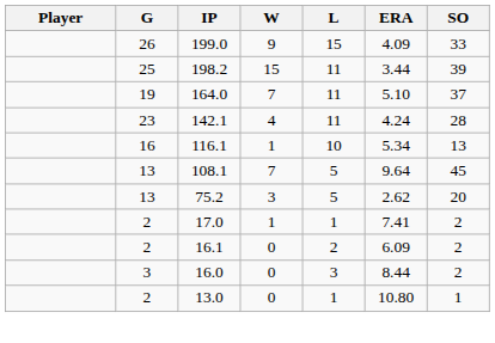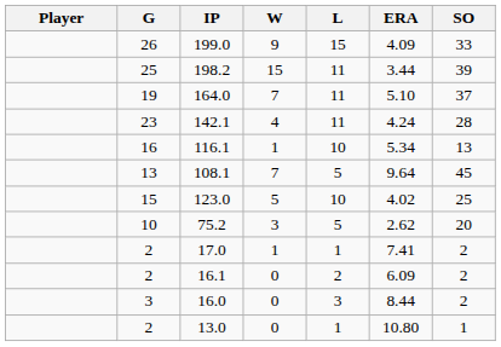+ row: 15 | 123.0 | 5 | 10 | 4.02 | 25
75.2 | G: 13 -> 10
